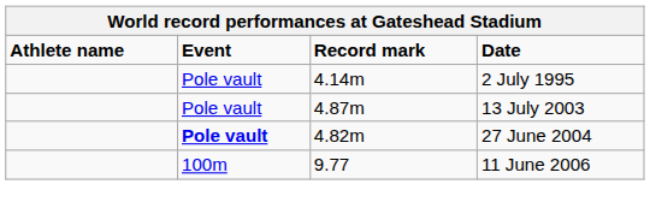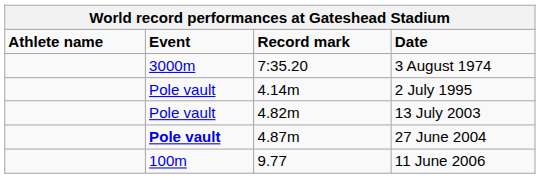+ row: 3000m | 7:35.20 | 3 August 1974
13 July 2003 | Record mark: 4.87m -> 4.82m
27 June 2004 | Record mark: 4.82m -> 4.87m
